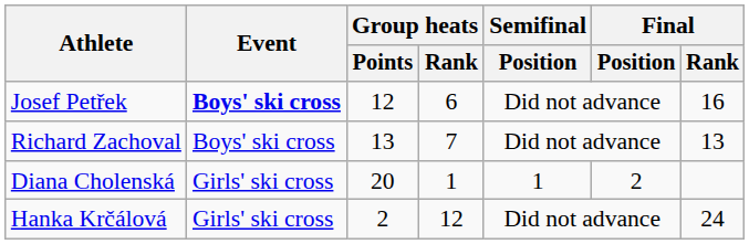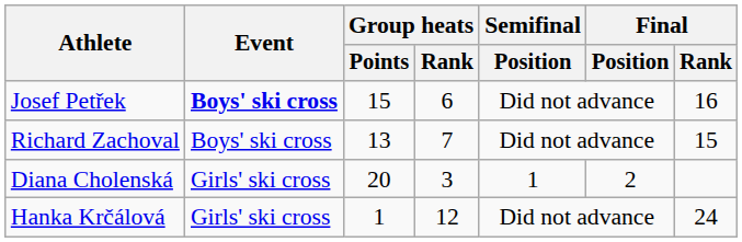Josef Petřek | Group heats / Points: 12 -> 15
Richard Zachoval | Final / Rank: 13 -> 15
Diana Cholenská | Group heats / Rank: 1 -> 3
Hanka Krčálová | Group heats / Points: 2 -> 1
